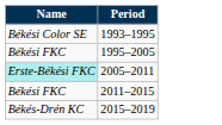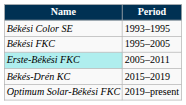- row: Békési FKC | 2011–2015
+ row: Optimum Solar-Békési FKC | 2019–present
